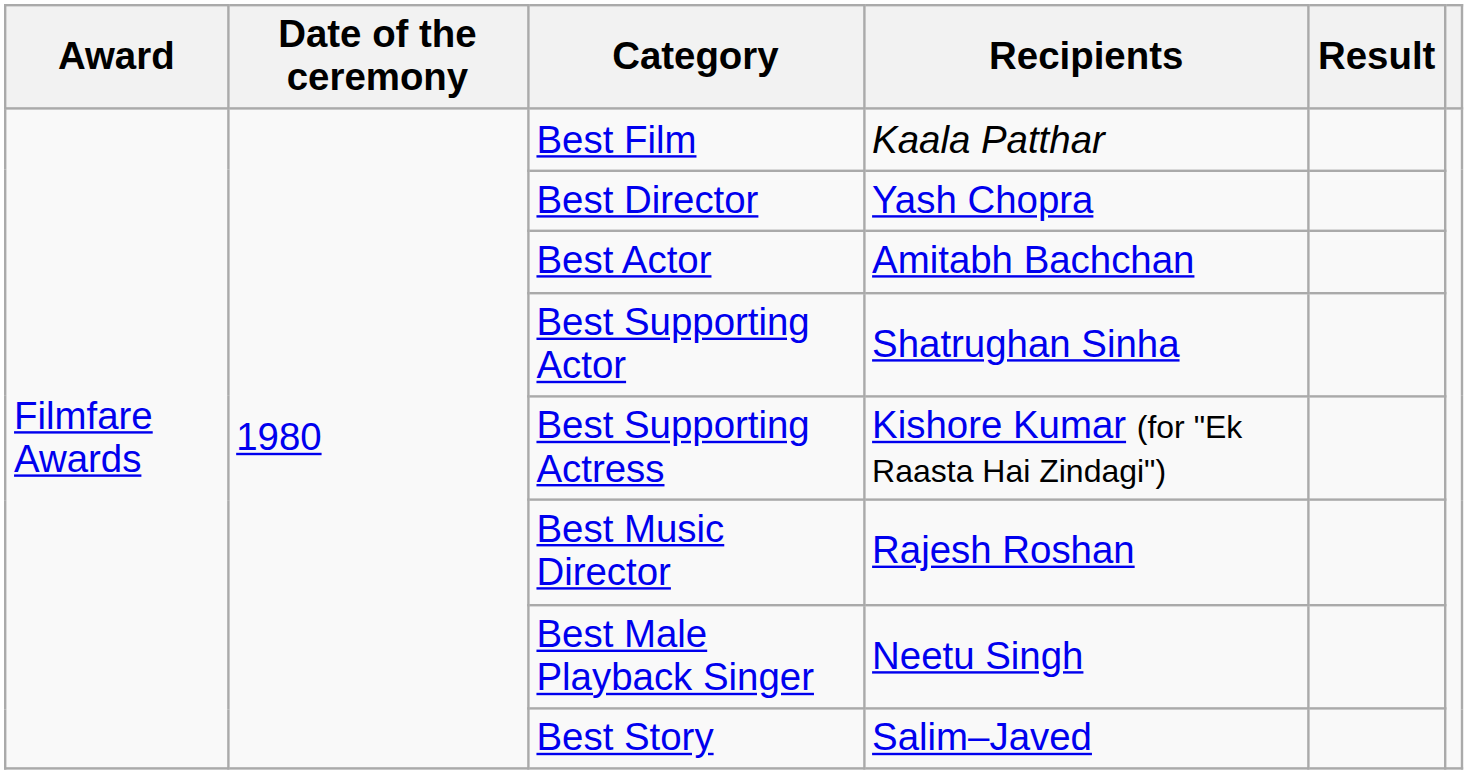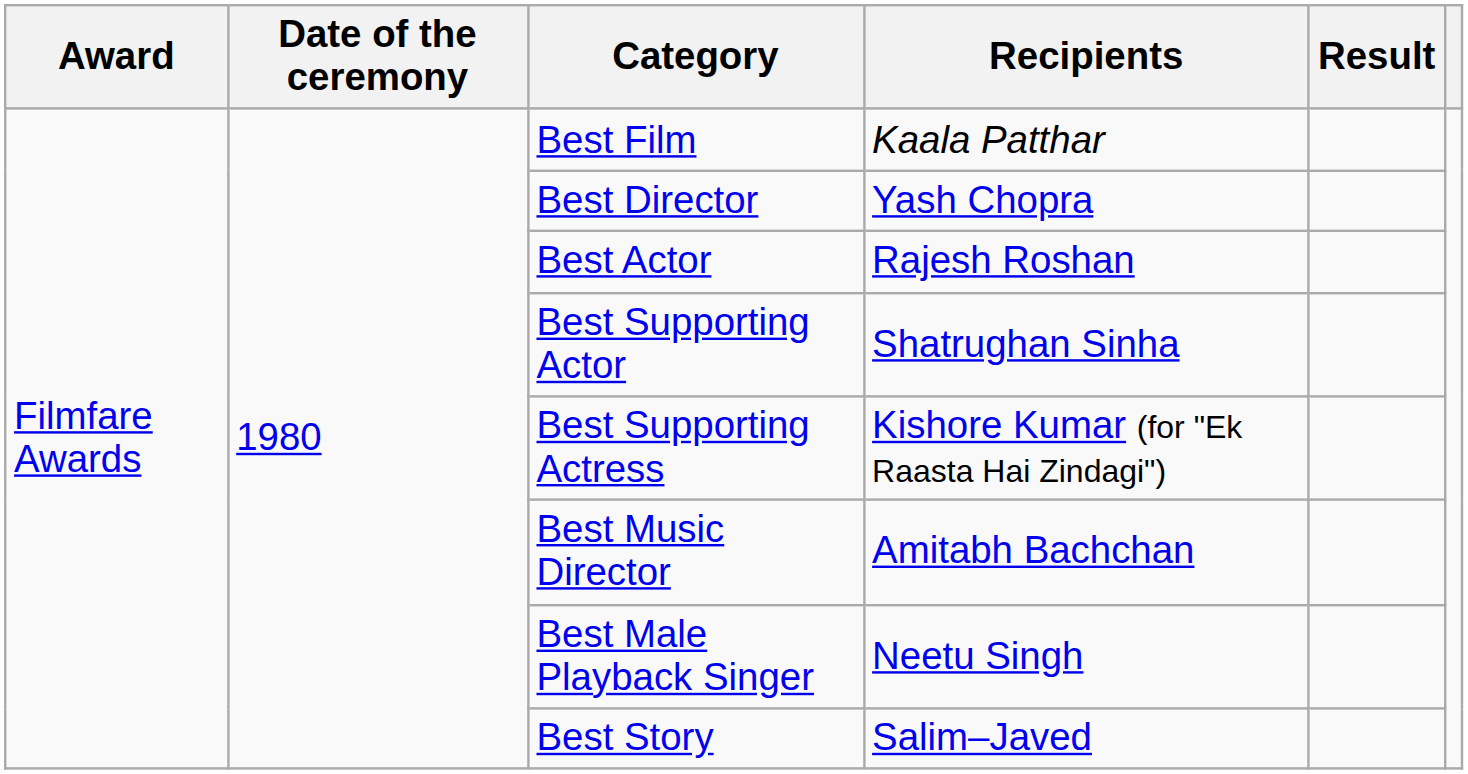Best Actor | Recipients: Amitabh Bachchan -> Rajesh Roshan
Best Music Director | Recipients: Rajesh Roshan -> Amitabh Bachchan
